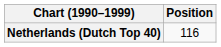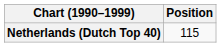Netherlands (Dutch Top 40) | Position: 116 -> 115
